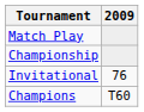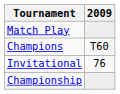rows swapped: Championship <-> Champions
